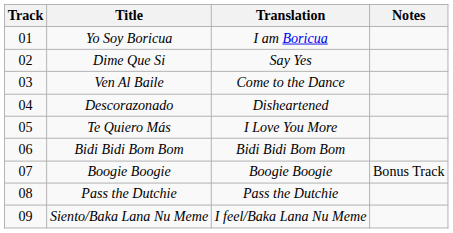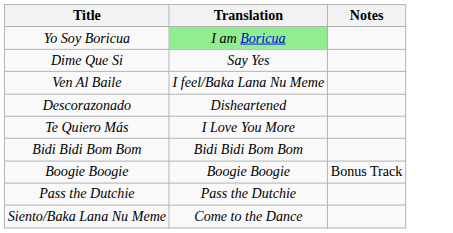- column: Track | 01 | 02 | 03 | 04 | 05 | 06 | 07 | 08 | 09
Yo Soy Boricua | Translation: no background -> lightgreen background
Ven Al Baile | Translation: Come to the Dance -> I feel/Baka Lana Nu Meme
Siento/Baka Lana Nu Meme | Translation: I feel/Baka Lana Nu Meme -> Come to the Dance
